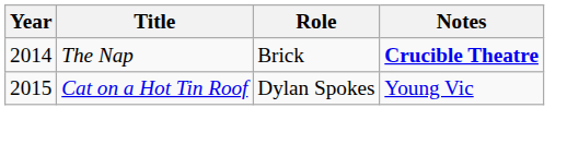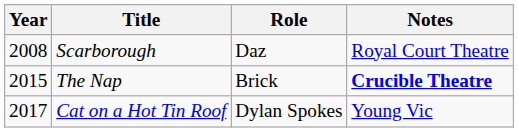+ row: 2008 | Scarborough | Daz | Royal Court Theatre
The Nap | Year: 2014 -> 2015
Cat on a Hot Tin Roof | Year: 2015 -> 2017
